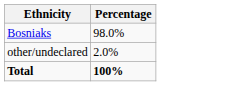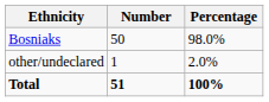+ column: Number | 50 | 1 | 51
